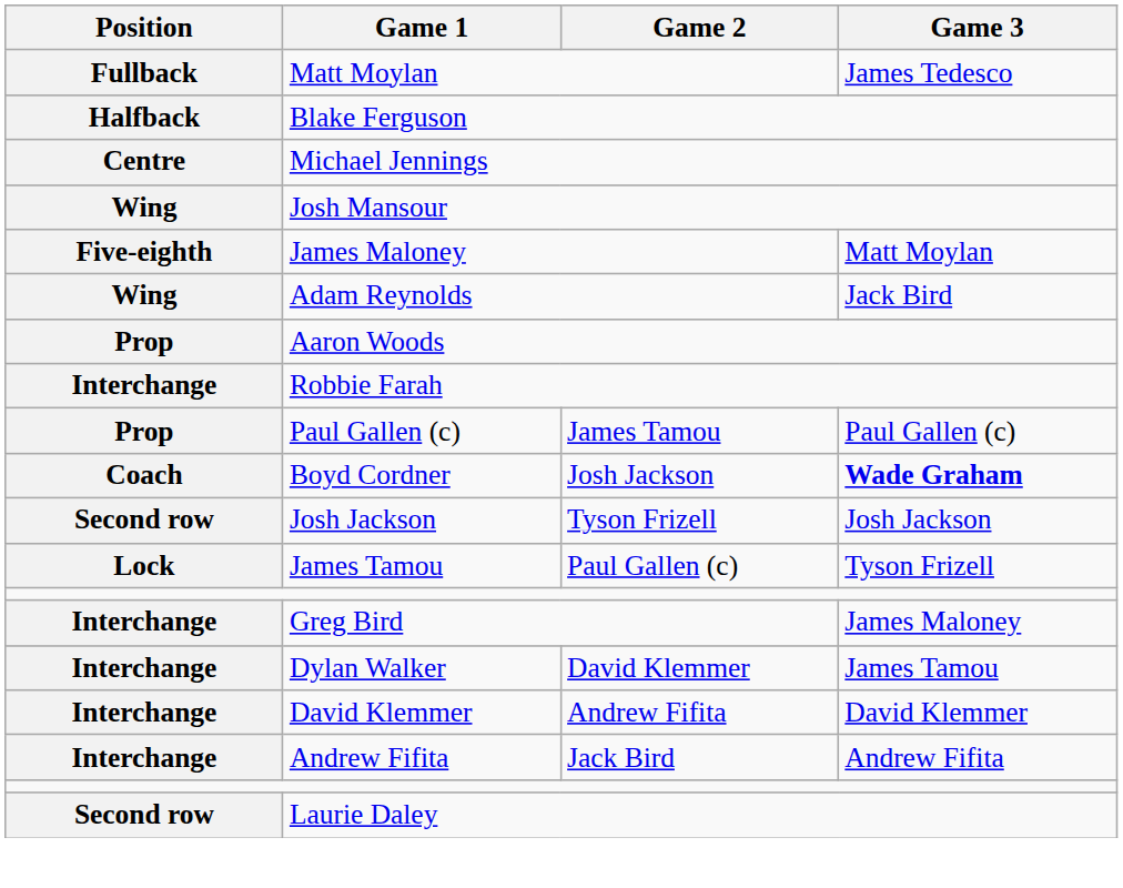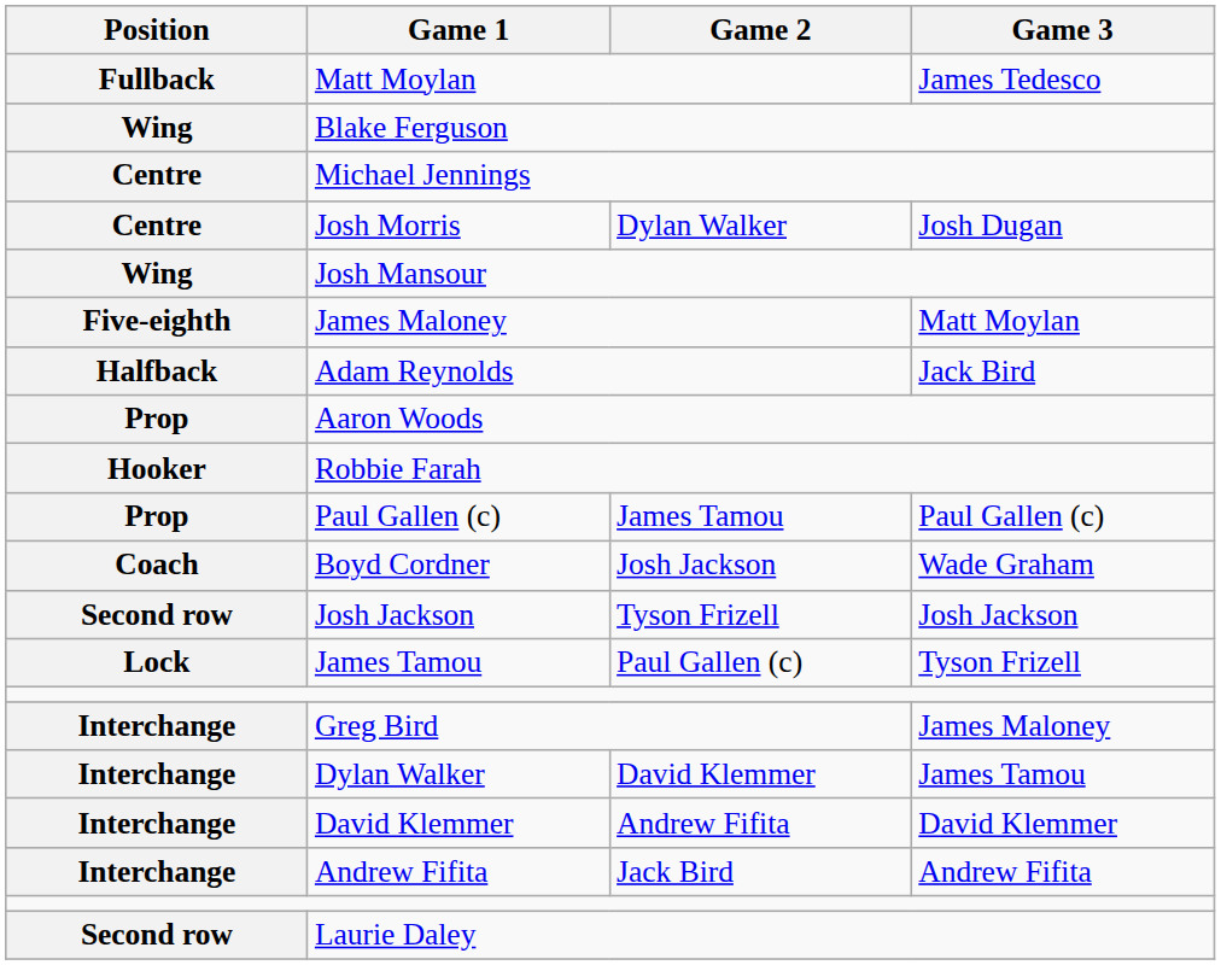Blake Ferguson | Position: Halfback -> Wing
+ row: Centre | Josh Morris | Dylan Walker | Josh Dugan
Adam Reynolds | Position: Wing -> Halfback
Robbie Farah | Position: Interchange -> Hooker
Boyd Cordner | Game 3: bold -> normal
